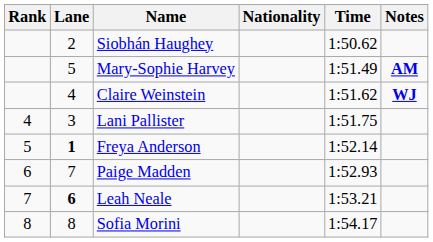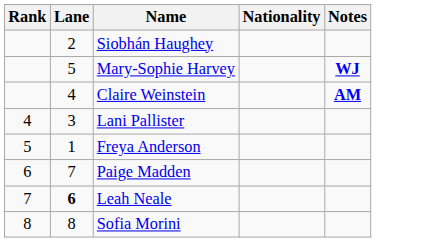- column: Time | 1:50.62 | 1:51.49 | 1:51.62 | 1:51.75 | 1:52.14 | 1:52.93 | 1:53.21 | 1:54.17
Mary-Sophie Harvey | Notes: AM -> WJ
Claire Weinstein | Notes: WJ -> AM
Freya Anderson | Lane: bold -> normal
